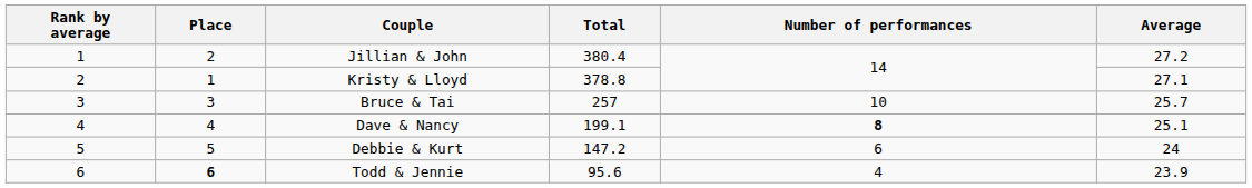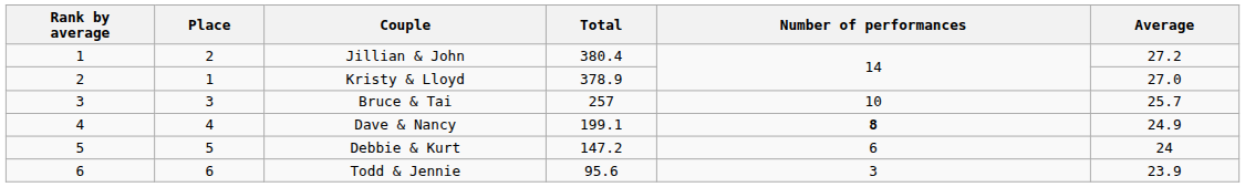Kristy & Lloyd | Total: 378.8 -> 378.9
Kristy & Lloyd | Average: 27.1 -> 27.0
Dave & Nancy | Average: 25.1 -> 24.9
Todd & Jennie | Place: bold -> normal
Todd & Jennie | Number of performances: 4 -> 3
